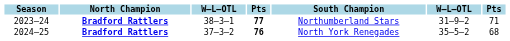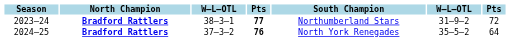2023–24 | column 7: 71 -> 72
2024–25 | column 7: 68 -> 64
